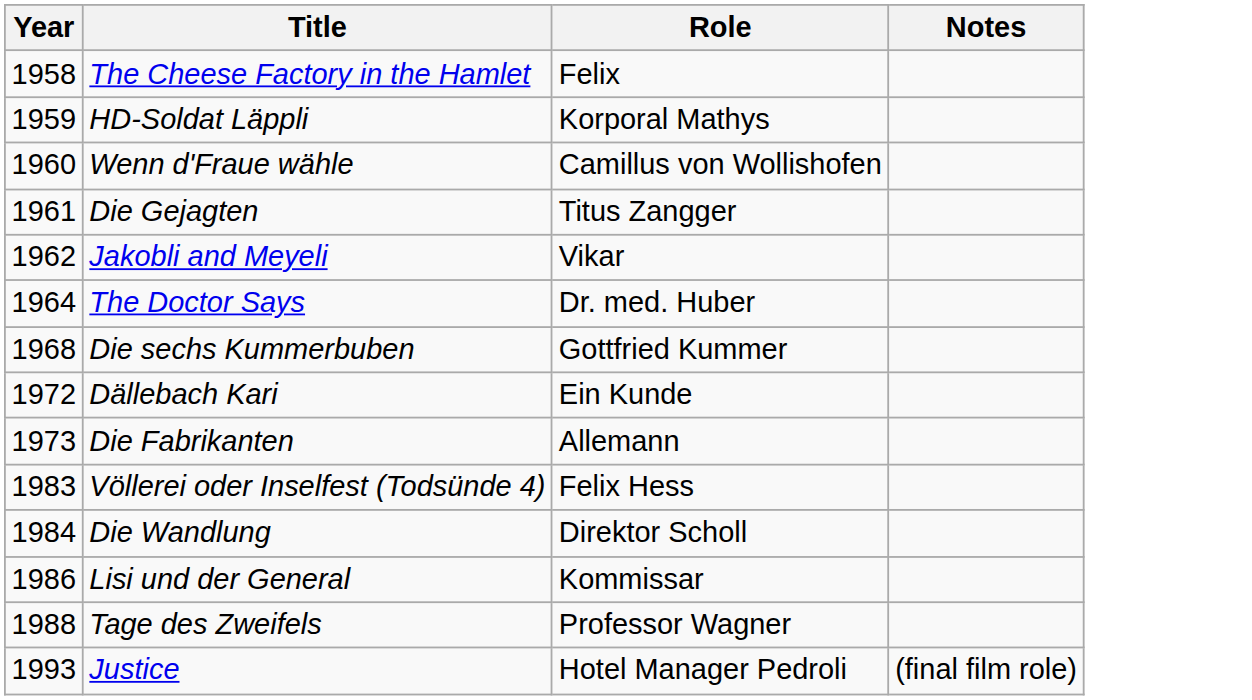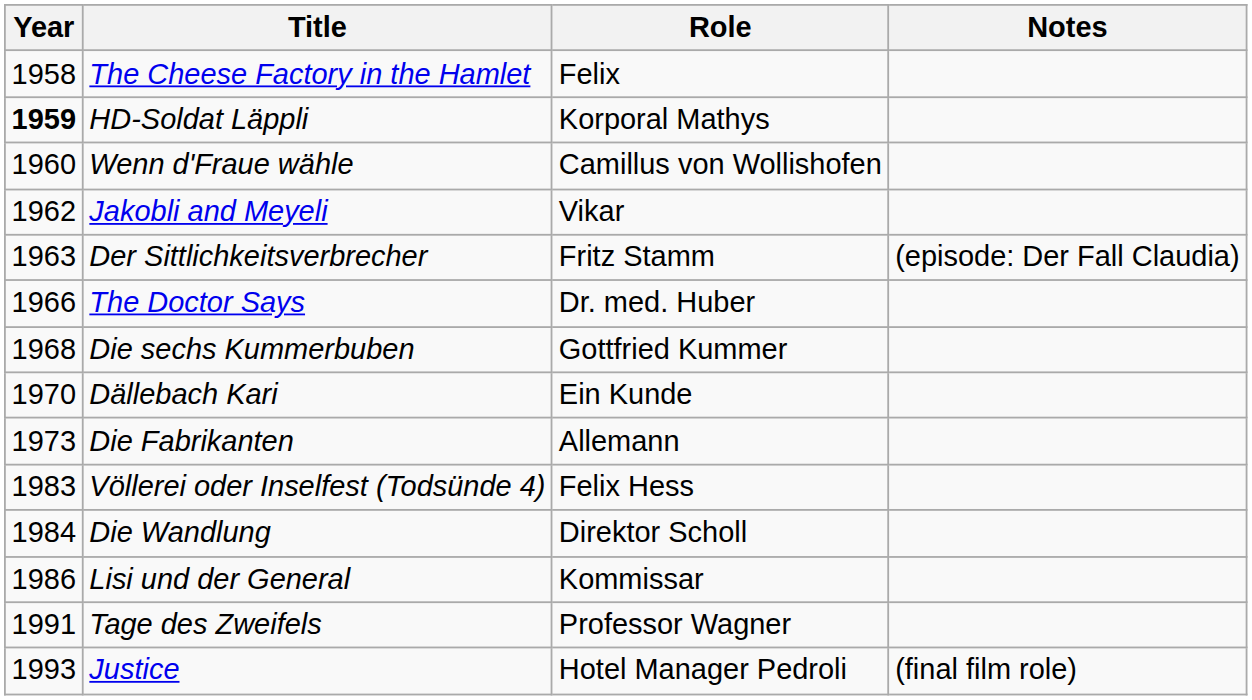HD-Soldat Läppli | Year: normal -> bold
- row: 1961 | Die Gejagten | Titus Zangger
+ row: 1963 | Der Sittlichkeitsverbrecher | Fritz Stamm | (episode: Der Fall Claudia)
The Doctor Says | Year: 1964 -> 1966
Dällebach Kari | Year: 1972 -> 1970
Tage des Zweifels | Year: 1988 -> 1991
